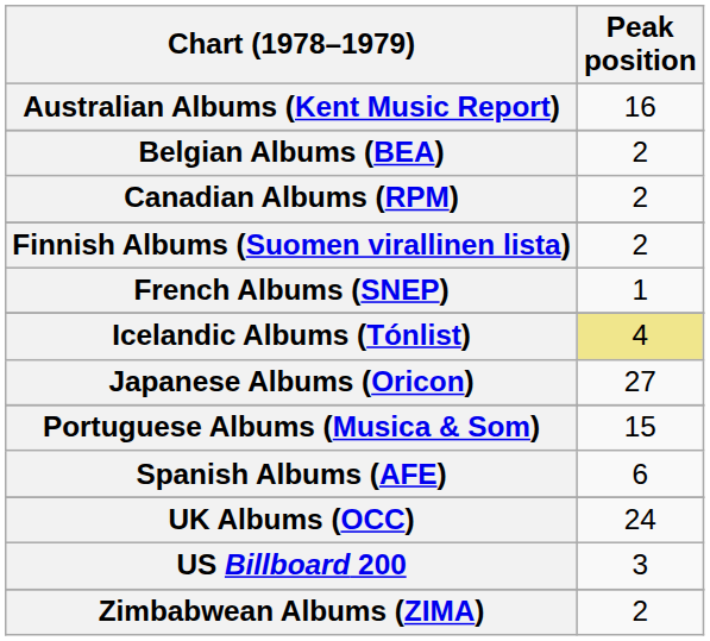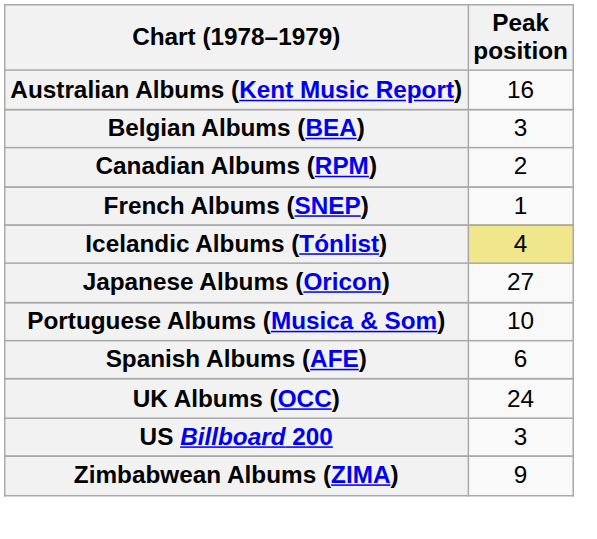Belgian Albums (BEA) | Peak position: 2 -> 3
- row: Finnish Albums (Suomen virallinen lista) | 2
Portuguese Albums (Musica & Som) | Peak position: 15 -> 10
Zimbabwean Albums (ZIMA) | Peak position: 2 -> 9
